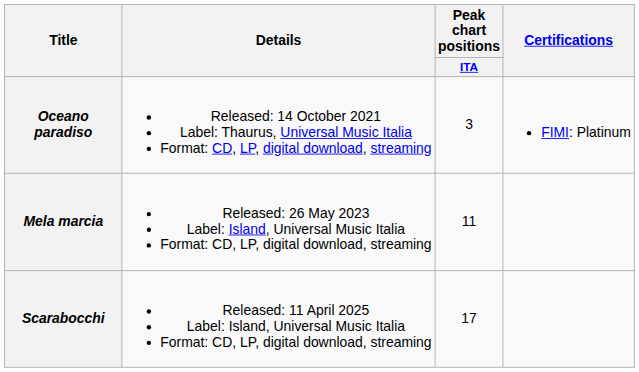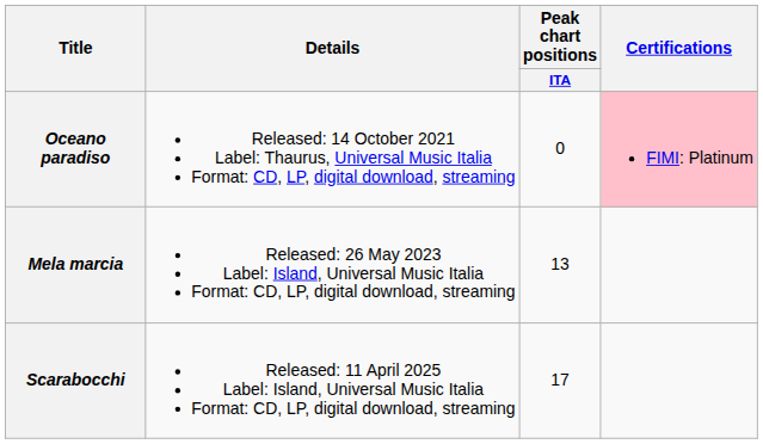Oceano paradiso | Peak chart positions / ITA: 3 -> 0
Oceano paradiso | Certifications: no background -> pink background
Mela marcia | Peak chart positions / ITA: 11 -> 13
